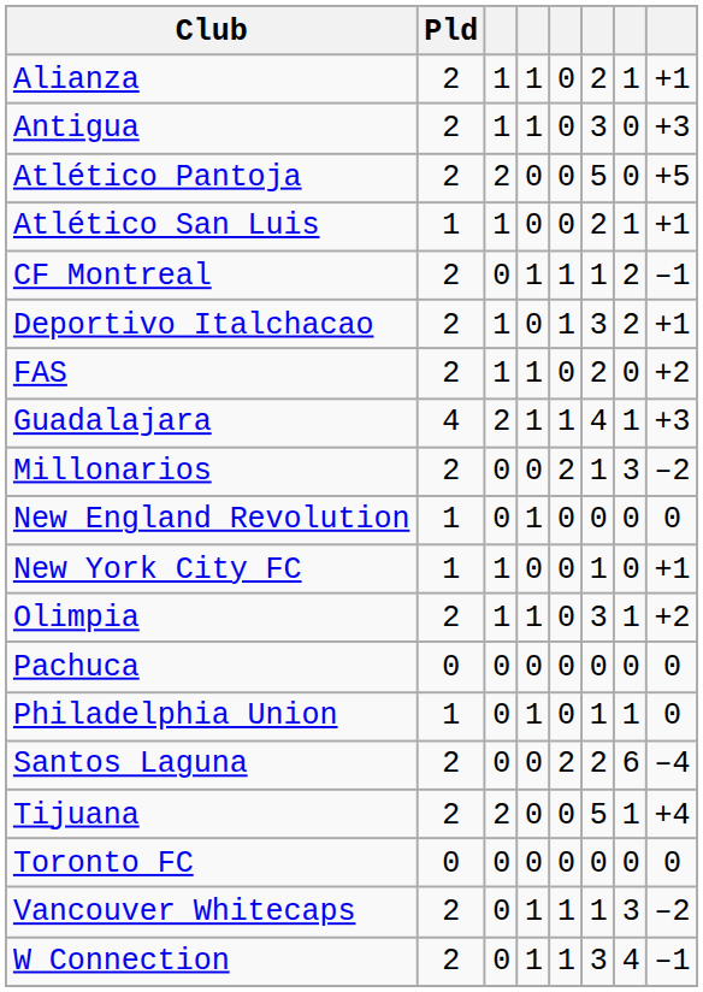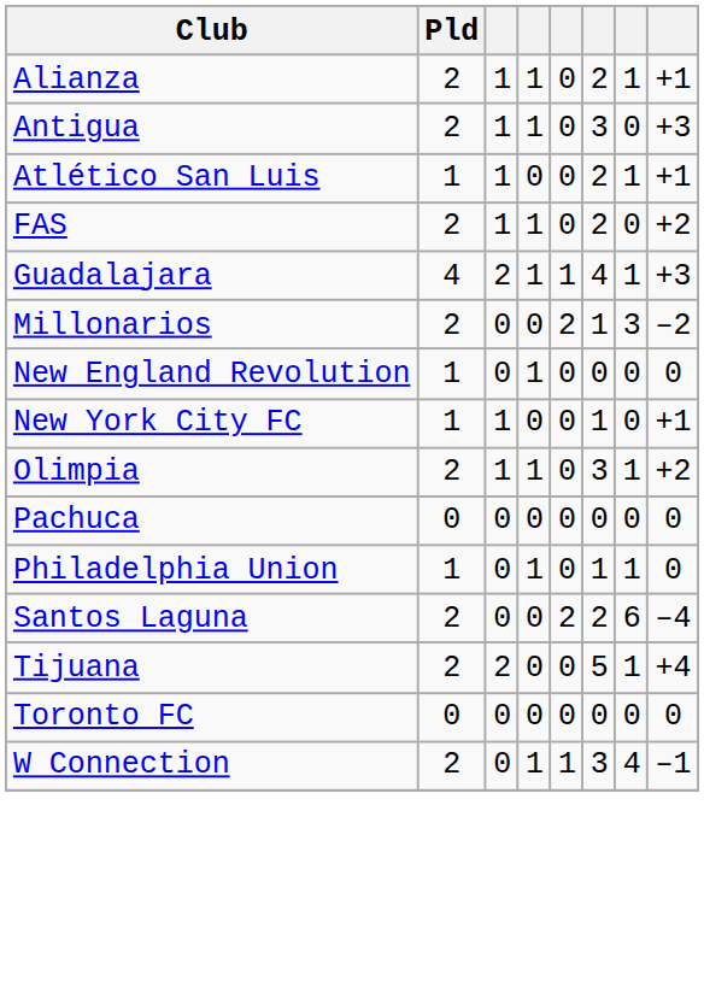- row: Atlético Pantoja | 2 | 2 | 0 | 0 | 5 | 0 | +5
- row: CF Montreal | 2 | 0 | 1 | 1 | 1 | 2 | –1
- row: Deportivo Italchacao | 2 | 1 | 0 | 1 | 3 | 2 | +1
- row: Vancouver Whitecaps | 2 | 0 | 1 | 1 | 1 | 3 | –2
